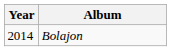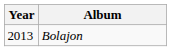Bolajon | Year: 2014 -> 2013
